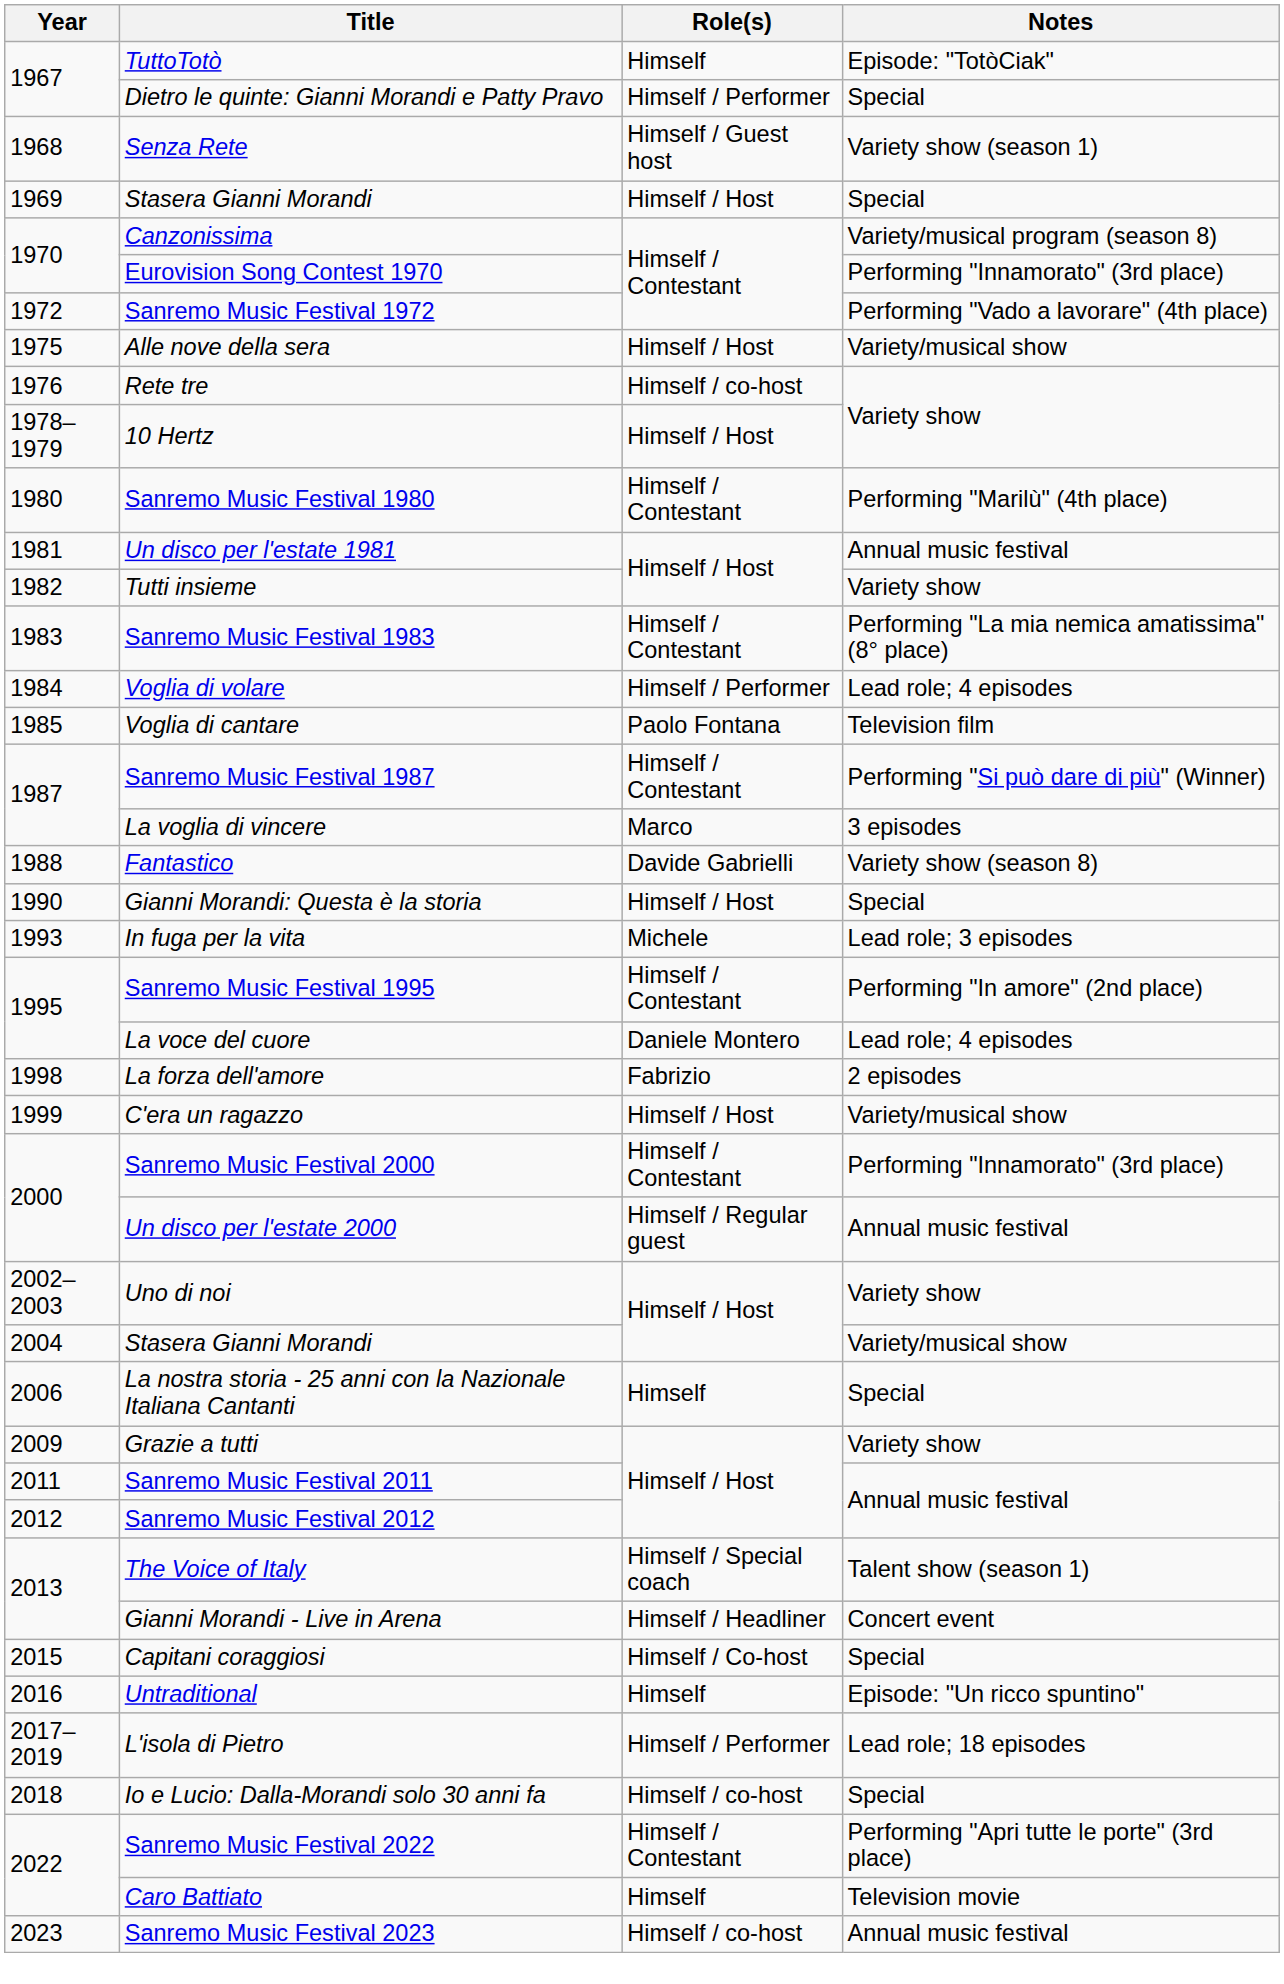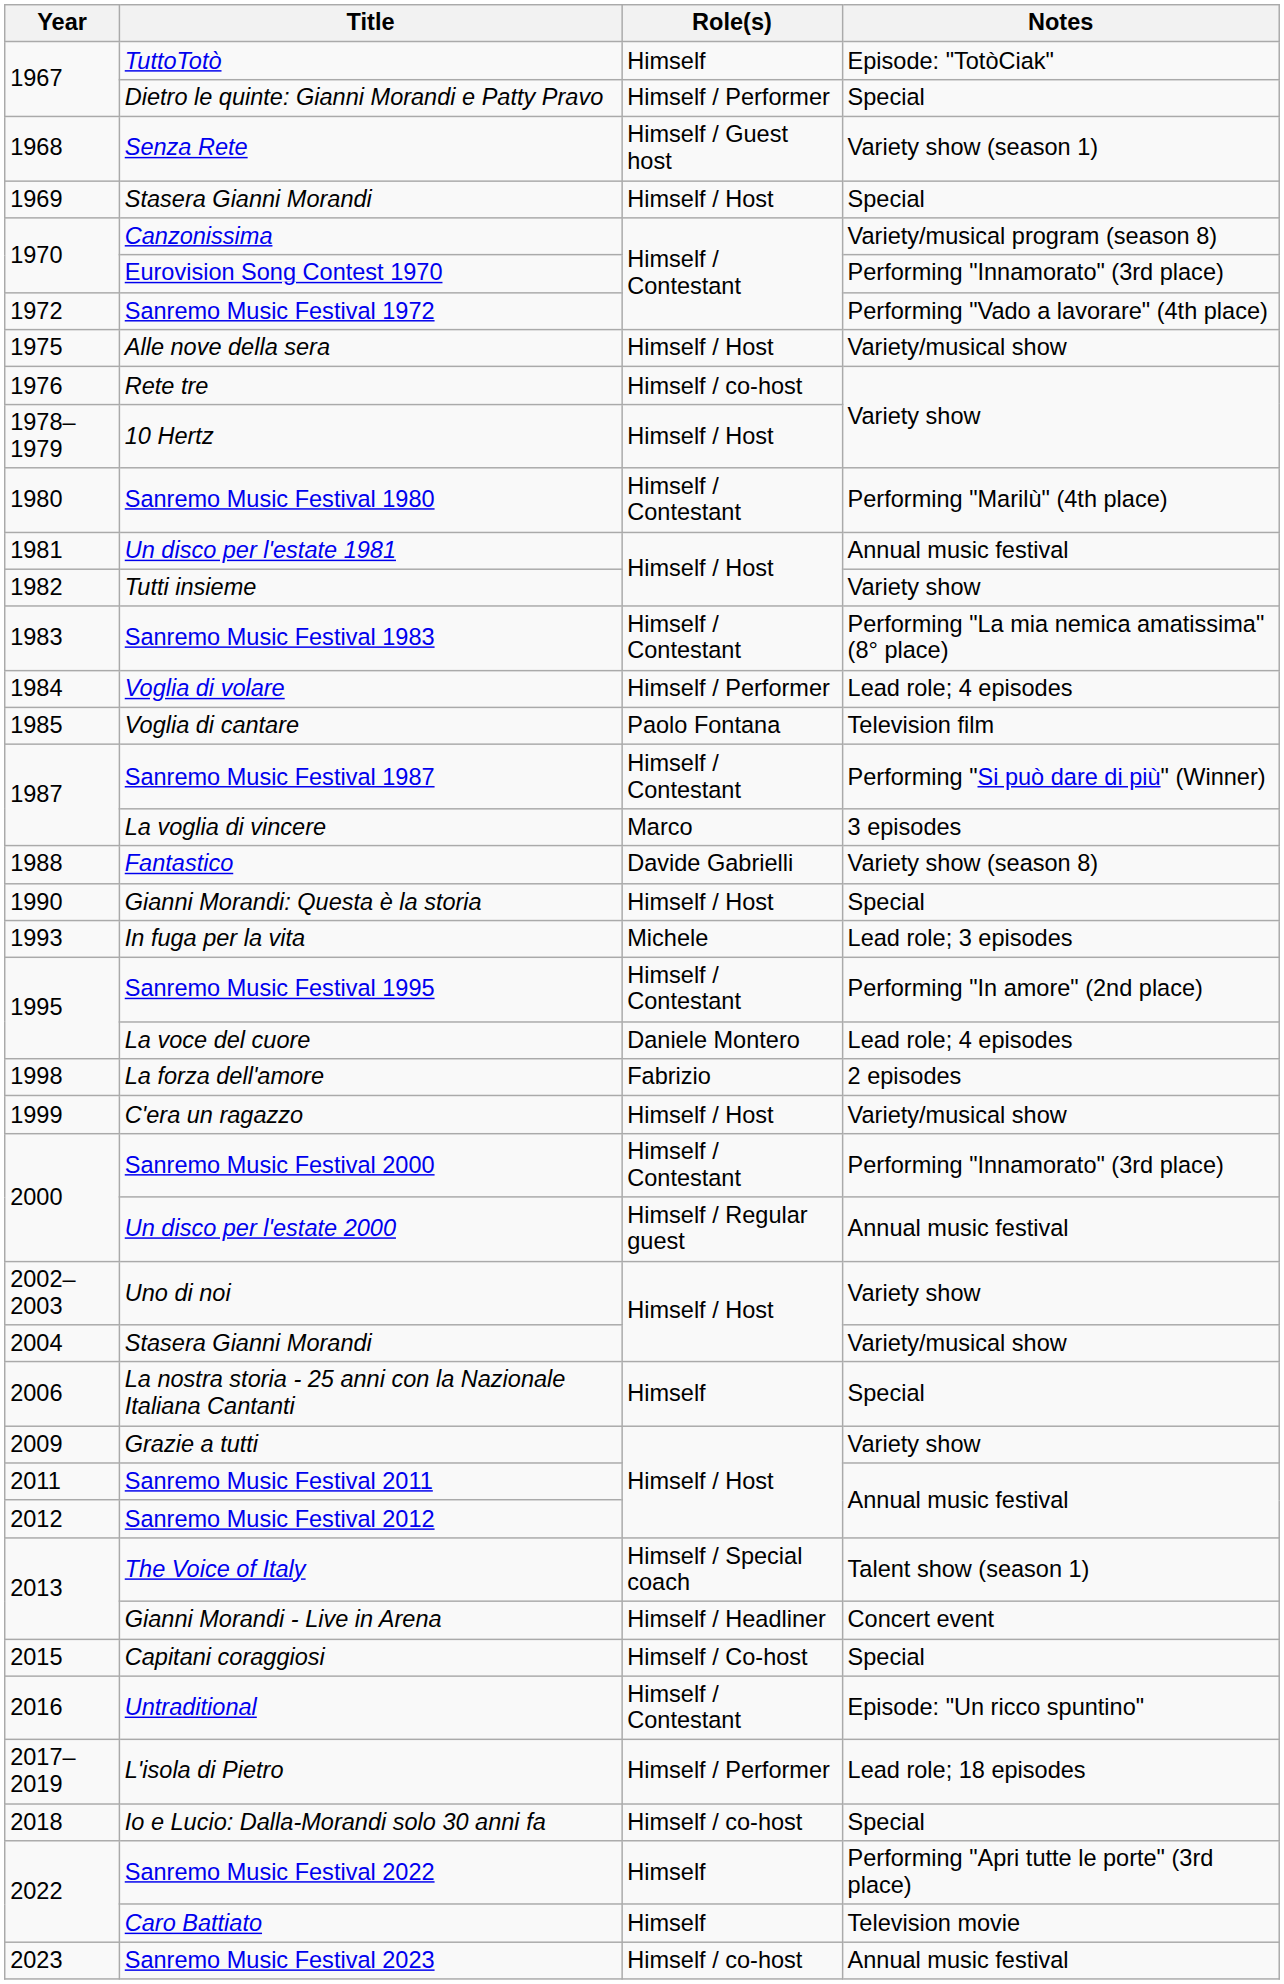Untraditional | Role(s): Himself -> Himself / Contestant
Sanremo Music Festival 2022 | Role(s): Himself / Contestant -> Himself
